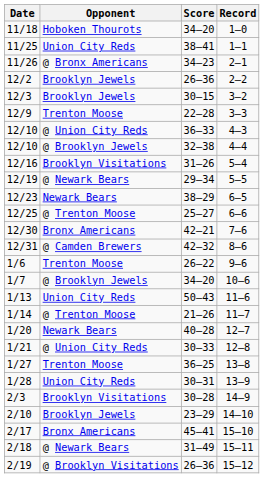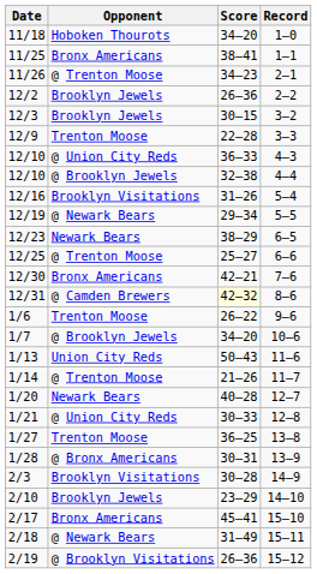1–1 | Opponent: Union City Reds -> Bronx Americans
2–1 | Opponent: @ Bronx Americans -> @ Trenton Moose
8–6 | Score: no background -> lightyellow background
13–9 | Opponent: Union City Reds -> @ Bronx Americans
